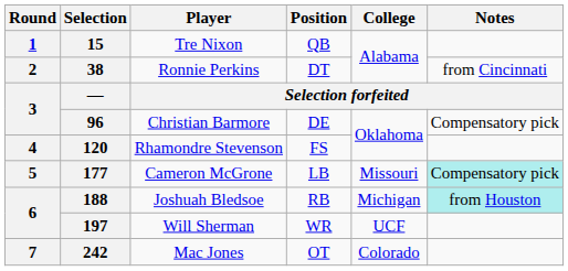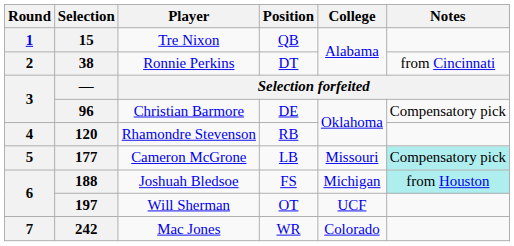120 | Position: FS -> RB
188 | Position: RB -> FS
197 | Position: WR -> OT
242 | Position: OT -> WR
